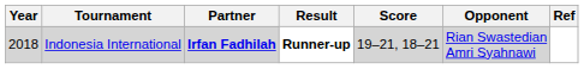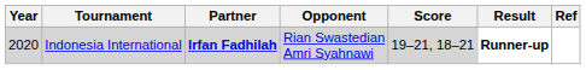columns swapped: Opponent <-> Result
Indonesia International | Year: 2018 -> 2020
